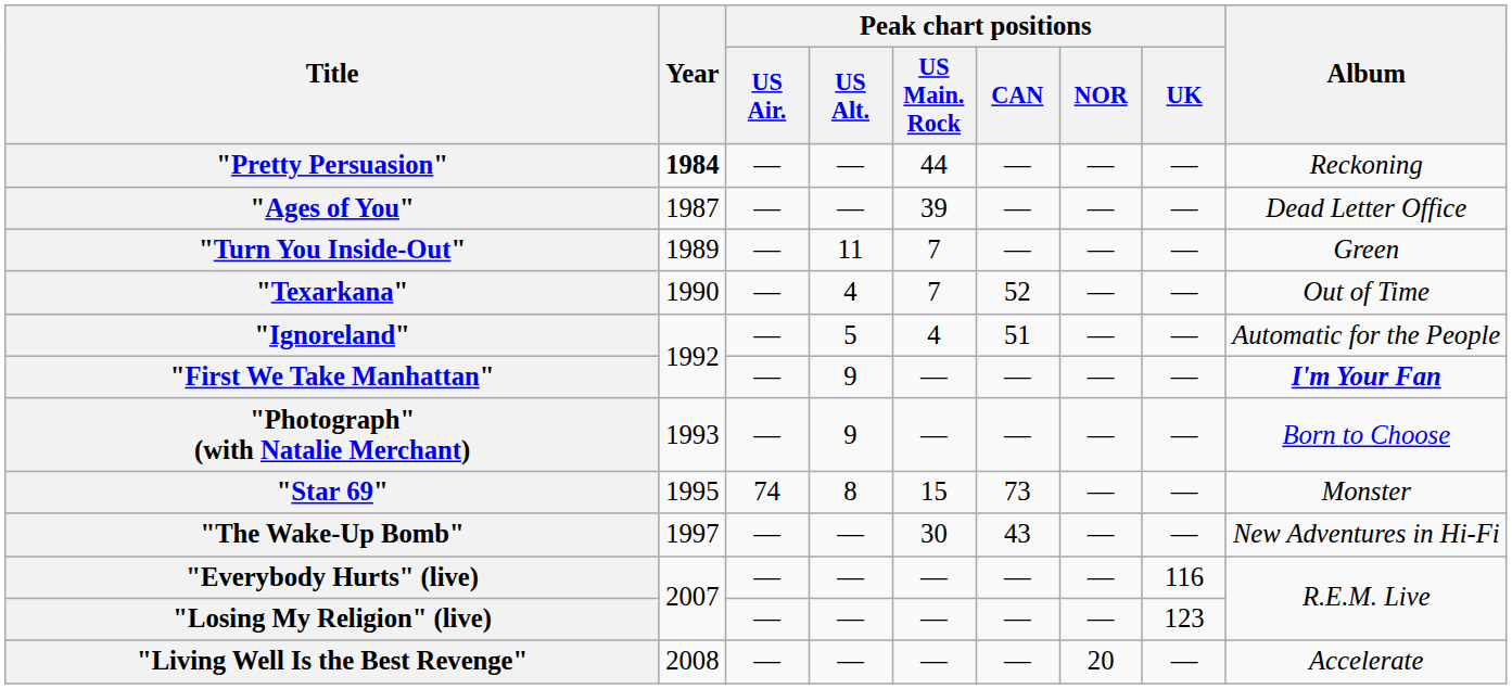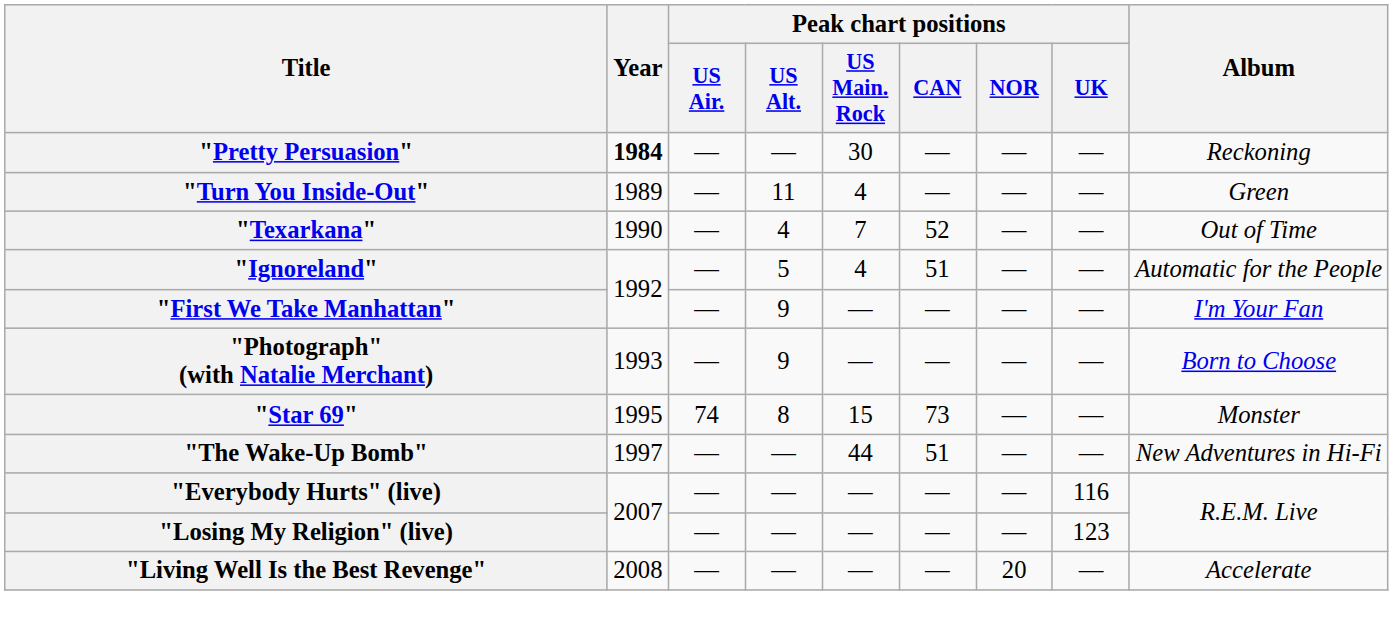"Pretty Persuasion" | Peak chart positions / US Main. Rock: 44 -> 30
- row: "Ages of You" | 1987 | — | — | 39 | — | — | — | Dead Letter Office
"Turn You Inside-Out" | Peak chart positions / US Main. Rock: 7 -> 4
"First We Take Manhattan" | Album: bold -> normal
"The Wake-Up Bomb" | Peak chart positions / US Main. Rock: 30 -> 44
"The Wake-Up Bomb" | Peak chart positions / CAN: 43 -> 51
